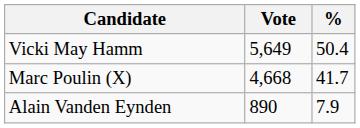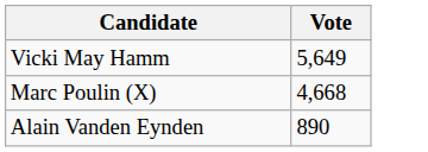- column: % | 50.4 | 41.7 | 7.9
